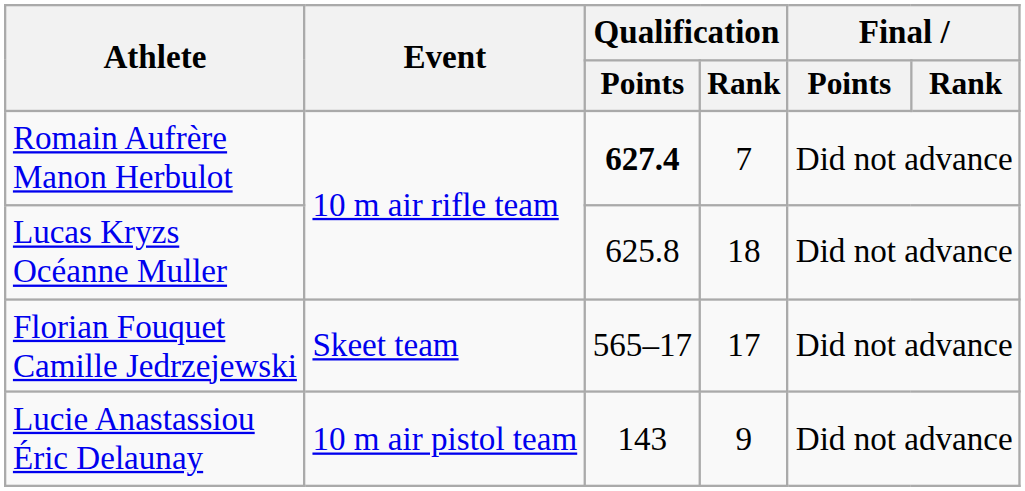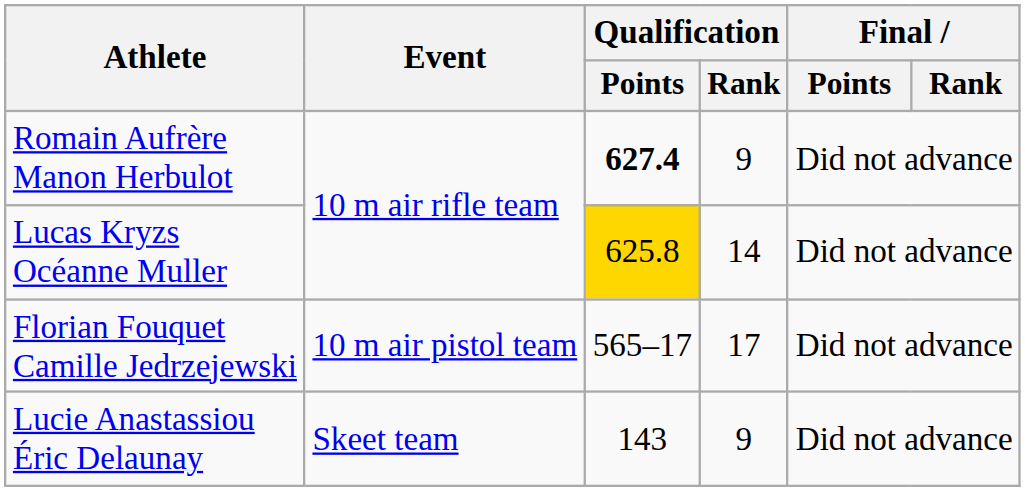Romain Aufrère Manon Herbulot | Qualification / Rank: 7 -> 9
Lucas Kryzs Océanne Muller | Qualification / Points: no background -> gold background
Lucas Kryzs Océanne Muller | Qualification / Rank: 18 -> 14
Florian Fouquet Camille Jedrzejewski | Event: Skeet team -> 10 m air pistol team
Lucie Anastassiou Éric Delaunay | Event: 10 m air pistol team -> Skeet team
